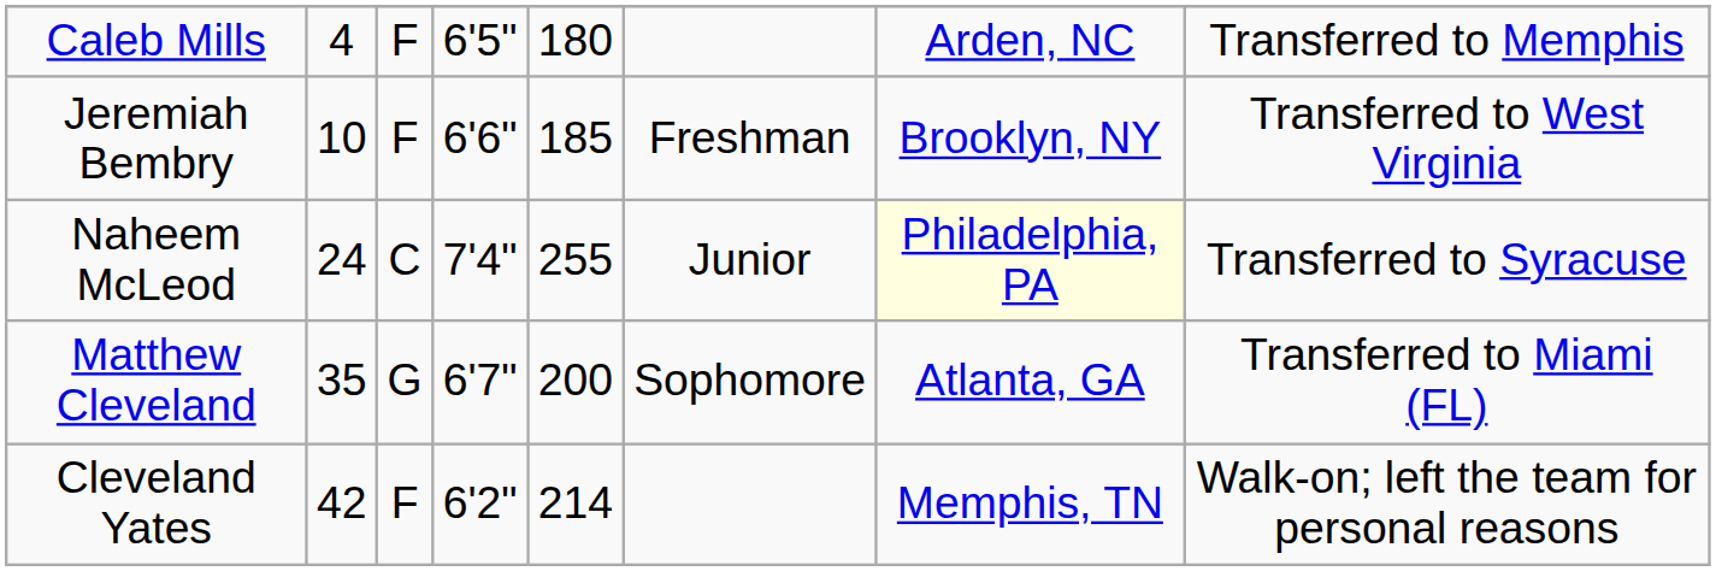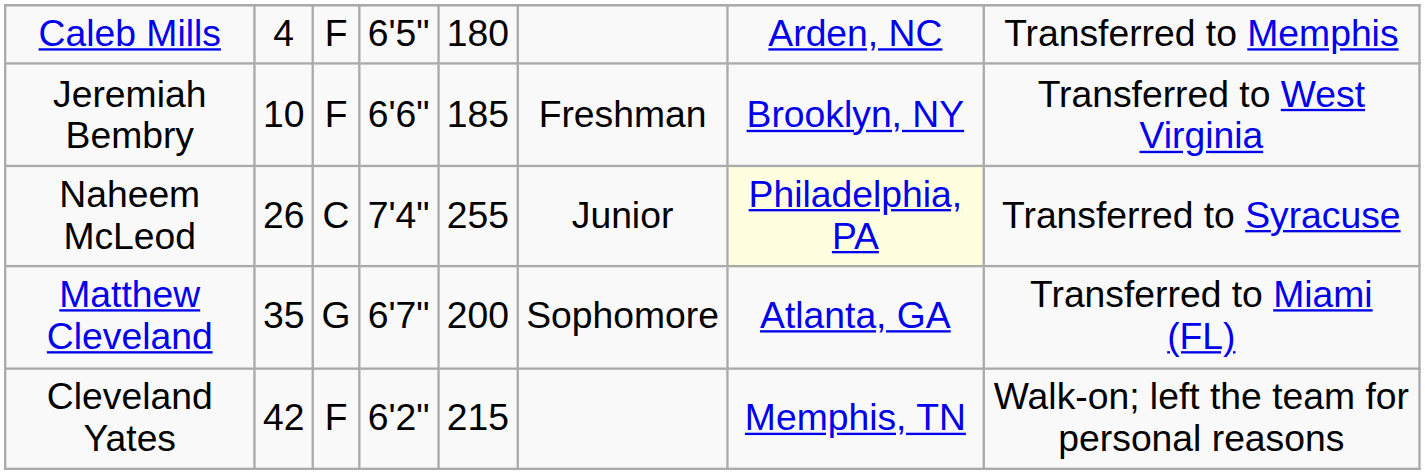Naheem McLeod | column 2: 24 -> 26
Cleveland Yates | column 5: 214 -> 215
